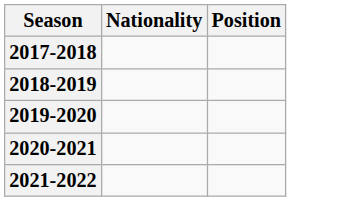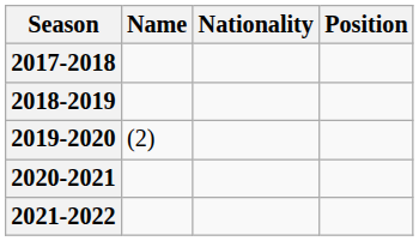+ column: Name | (2)
